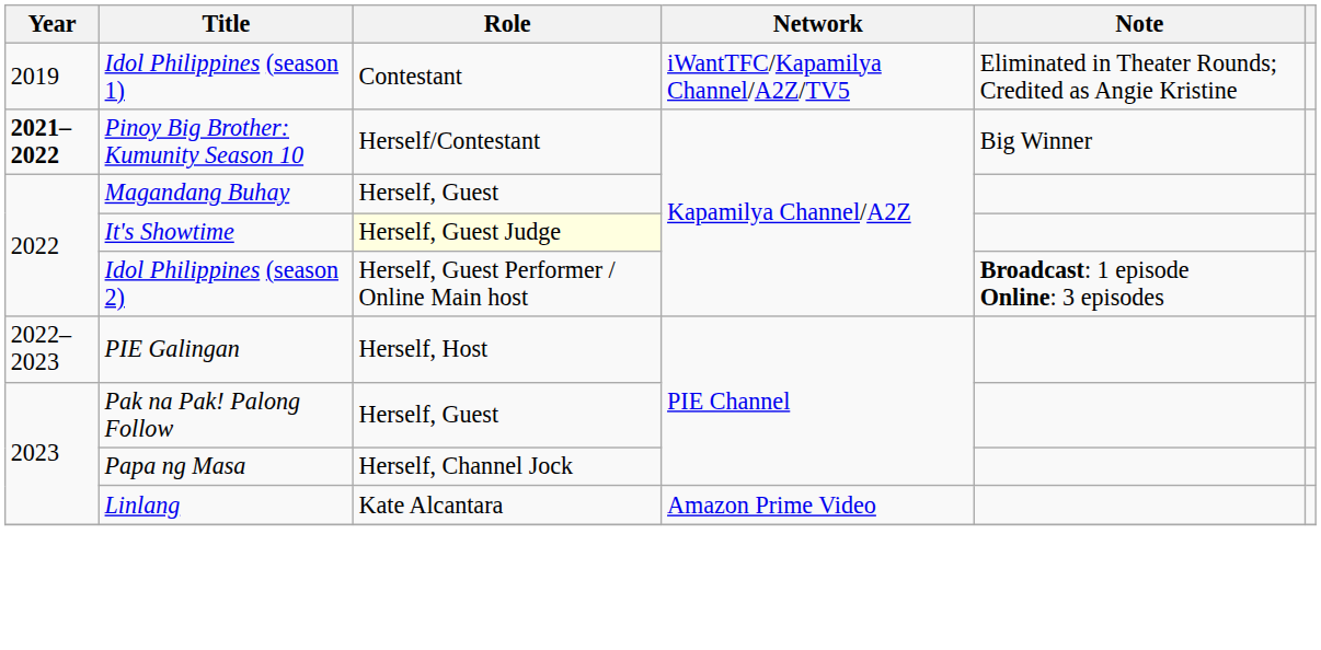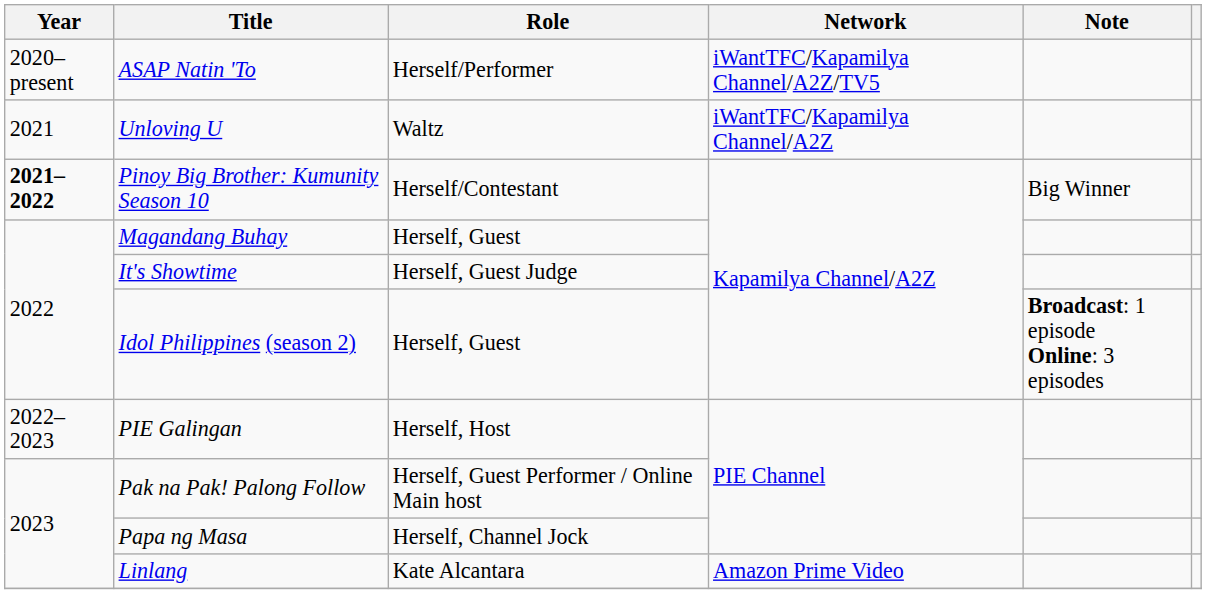- row: 2019 | Idol Philippines (season 1) | Contestant | iWantTFC/Kapamilya Channel/A2Z/TV5 | Eliminated in Theater Rounds; Credited as Angie Kristine
+ row: 2020–present | ASAP Natin 'To | Herself/Performer | iWantTFC/Kapamilya Channel/A2Z/TV5
+ row: 2021 | Unloving U | Waltz | iWantTFC/Kapamilya Channel/A2Z
It's Showtime | Role: lightyellow background -> no background
Idol Philippines (season 2) | Role: Herself, Guest Performer / Online Main host -> Herself, Guest
Pak na Pak! Palong Follow | Role: Herself, Guest -> Herself, Guest Performer / Online Main host
